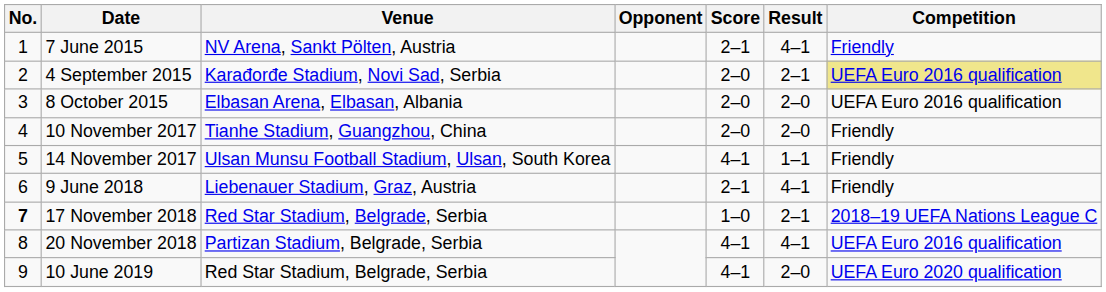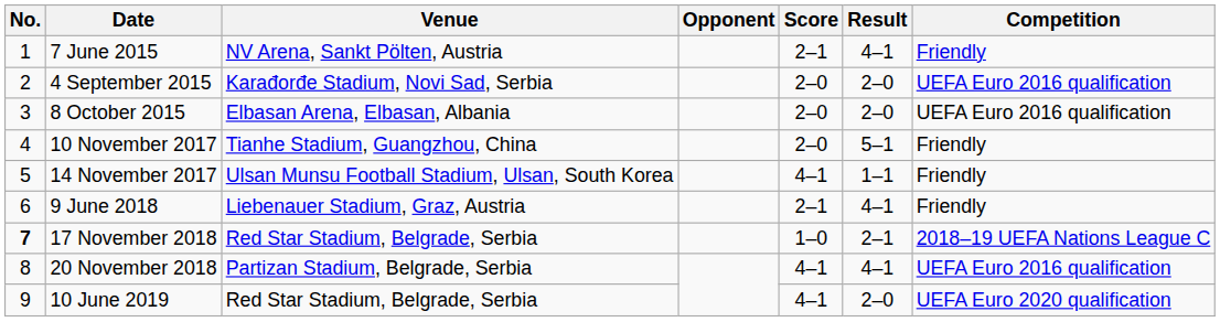4 September 2015 | Result: 2–1 -> 2–0
4 September 2015 | Competition: khaki background -> no background
10 November 2017 | Result: 2–0 -> 5–1
